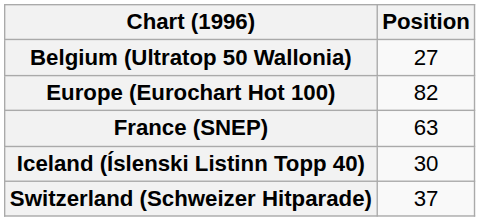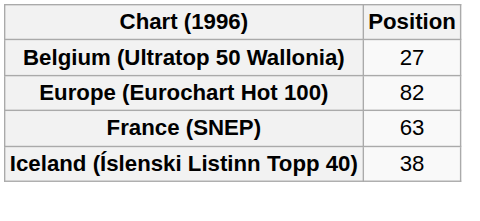Iceland (Íslenski Listinn Topp 40) | Position: 30 -> 38
- row: Switzerland (Schweizer Hitparade) | 37
